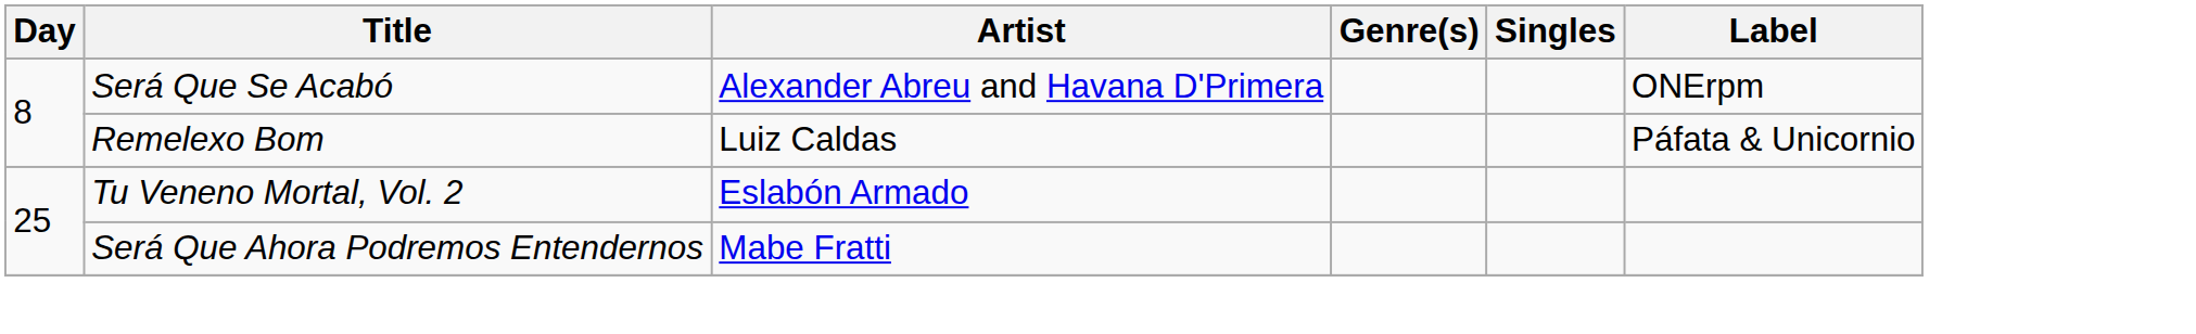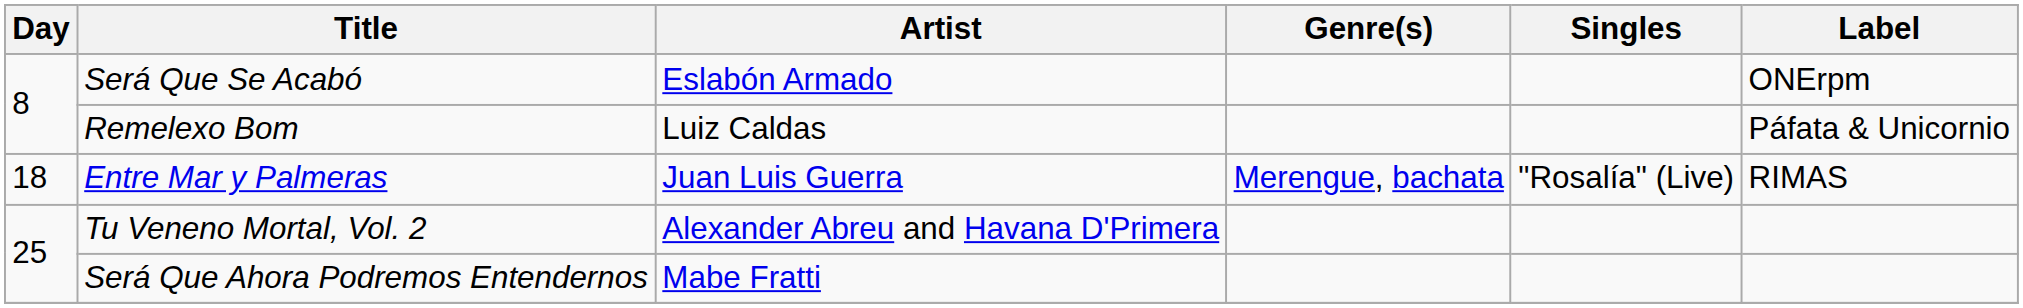Será Que Se Acabó | Artist: Alexander Abreu and Havana D'Primera -> Eslabón Armado
+ row: 18 | Entre Mar y Palmeras | Juan Luis Guerra | Merengue, bachata | "Rosalía" (Live) | RIMAS
Tu Veneno Mortal, Vol. 2 | Artist: Eslabón Armado -> Alexander Abreu and Havana D'Primera
